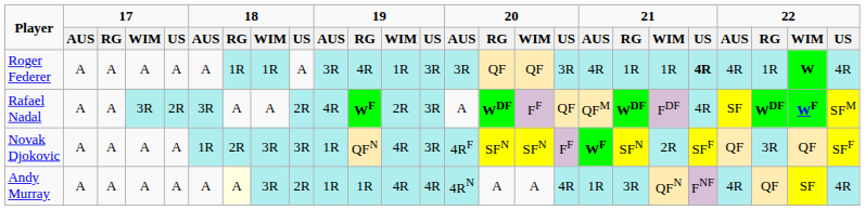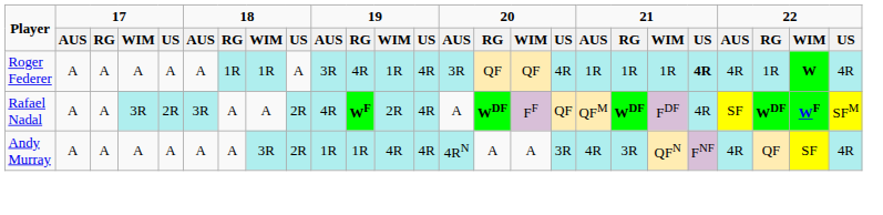Roger Federer | 19 / US: 3R -> 4R
Roger Federer | 20 / US: 3R -> 4R
Roger Federer | 21 / AUS: 4R -> 1R
Rafael Nadal | 19 / US: 3R -> 4R
- row: Novak Djokovic | A | A | A | A | 1R | 2R | 3R | 3R | 1R | QFN | 4R | 3R | 4RF | SFN | SFN | FF | WF | SFN | 2R | SFF | QF | 3R | QF | SFF
Andy Murray | 18 / RG: lightyellow background -> no background
Andy Murray | 20 / US: 4R -> 3R
Andy Murray | 21 / AUS: 1R -> 4R
